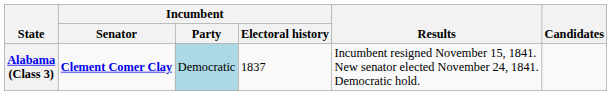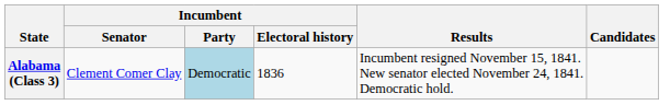Alabama (Class 3) | Incumbent / Senator: bold -> normal
Alabama (Class 3) | Incumbent / Electoral history: 1837 -> 1836
